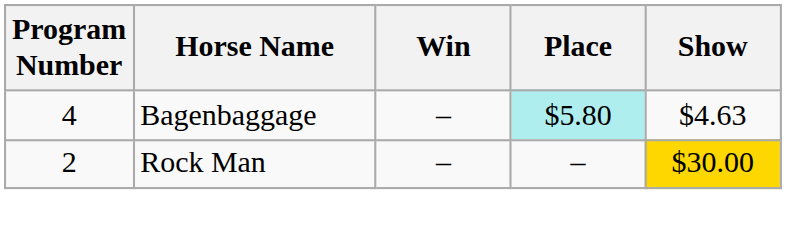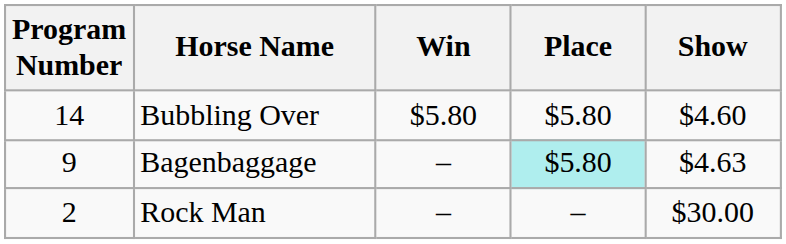+ row: 14 | Bubbling Over | $5.80 | $5.80 | $4.60
Bagenbaggage | Program Number: 4 -> 9
Rock Man | Show: gold background -> no background
